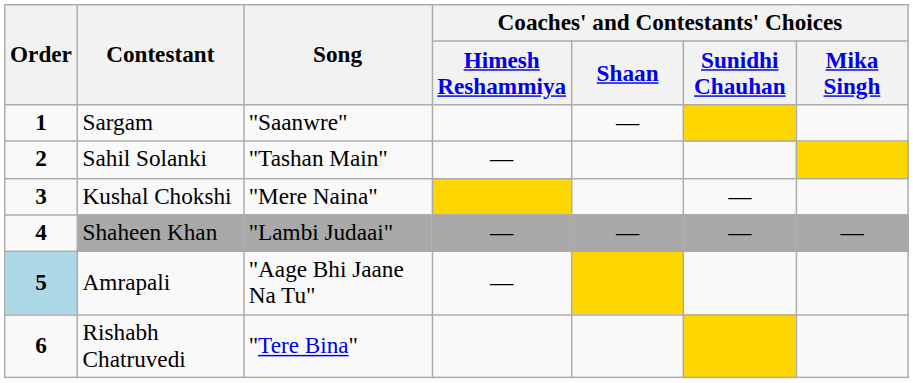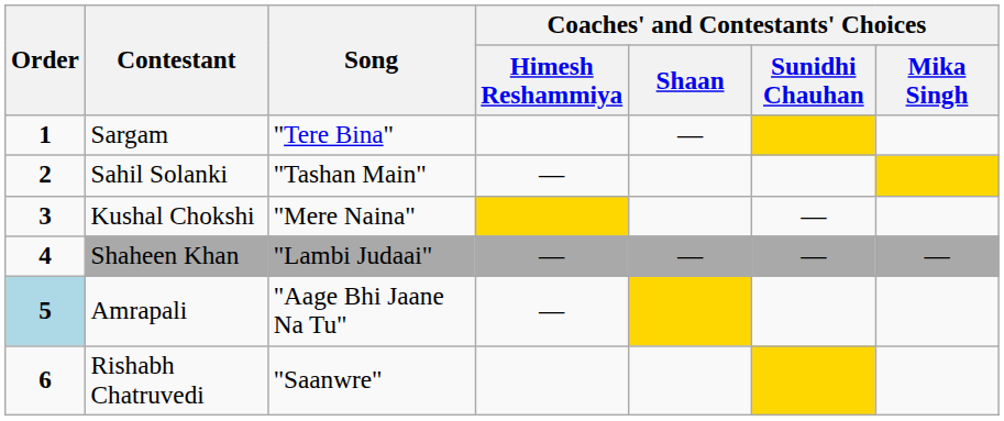Sargam | Song: "Saanwre" -> "Tere Bina"
Rishabh Chatruvedi | Song: "Tere Bina" -> "Saanwre"
